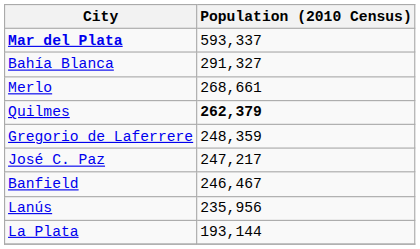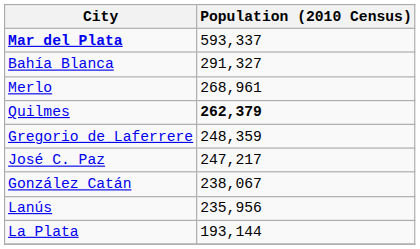Merlo | Population (2010 Census): 268,661 -> 268,961
- row: Banfield | 246,467
+ row: González Catán | 238,067
